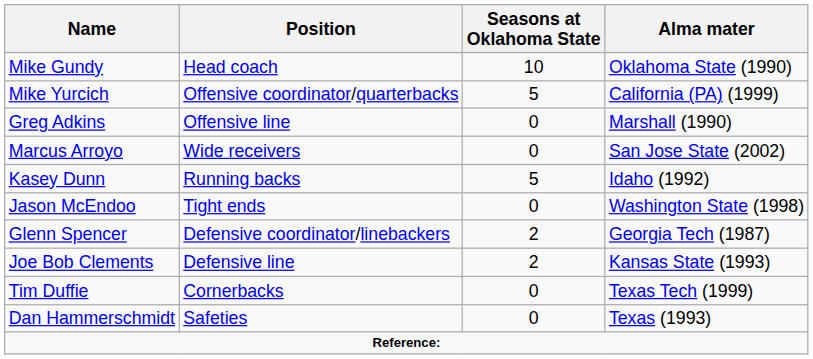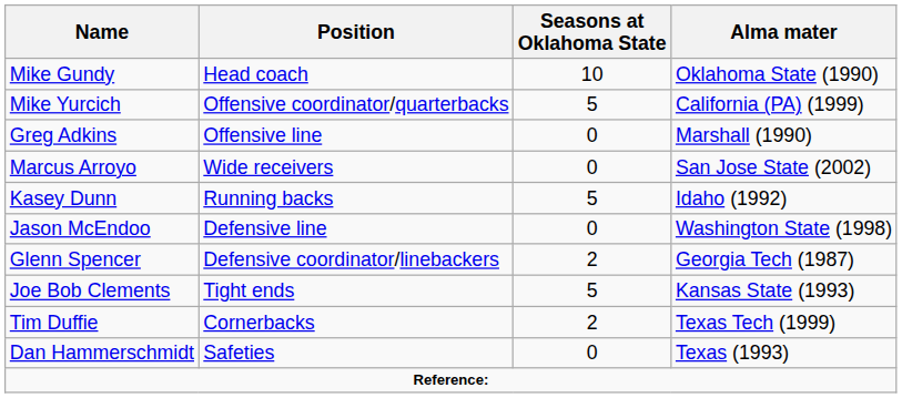Jason McEndoo | Position: Tight ends -> Defensive line
Joe Bob Clements | Position: Defensive line -> Tight ends
Joe Bob Clements | Seasons at Oklahoma State: 2 -> 5
Tim Duffie | Seasons at Oklahoma State: 0 -> 2
